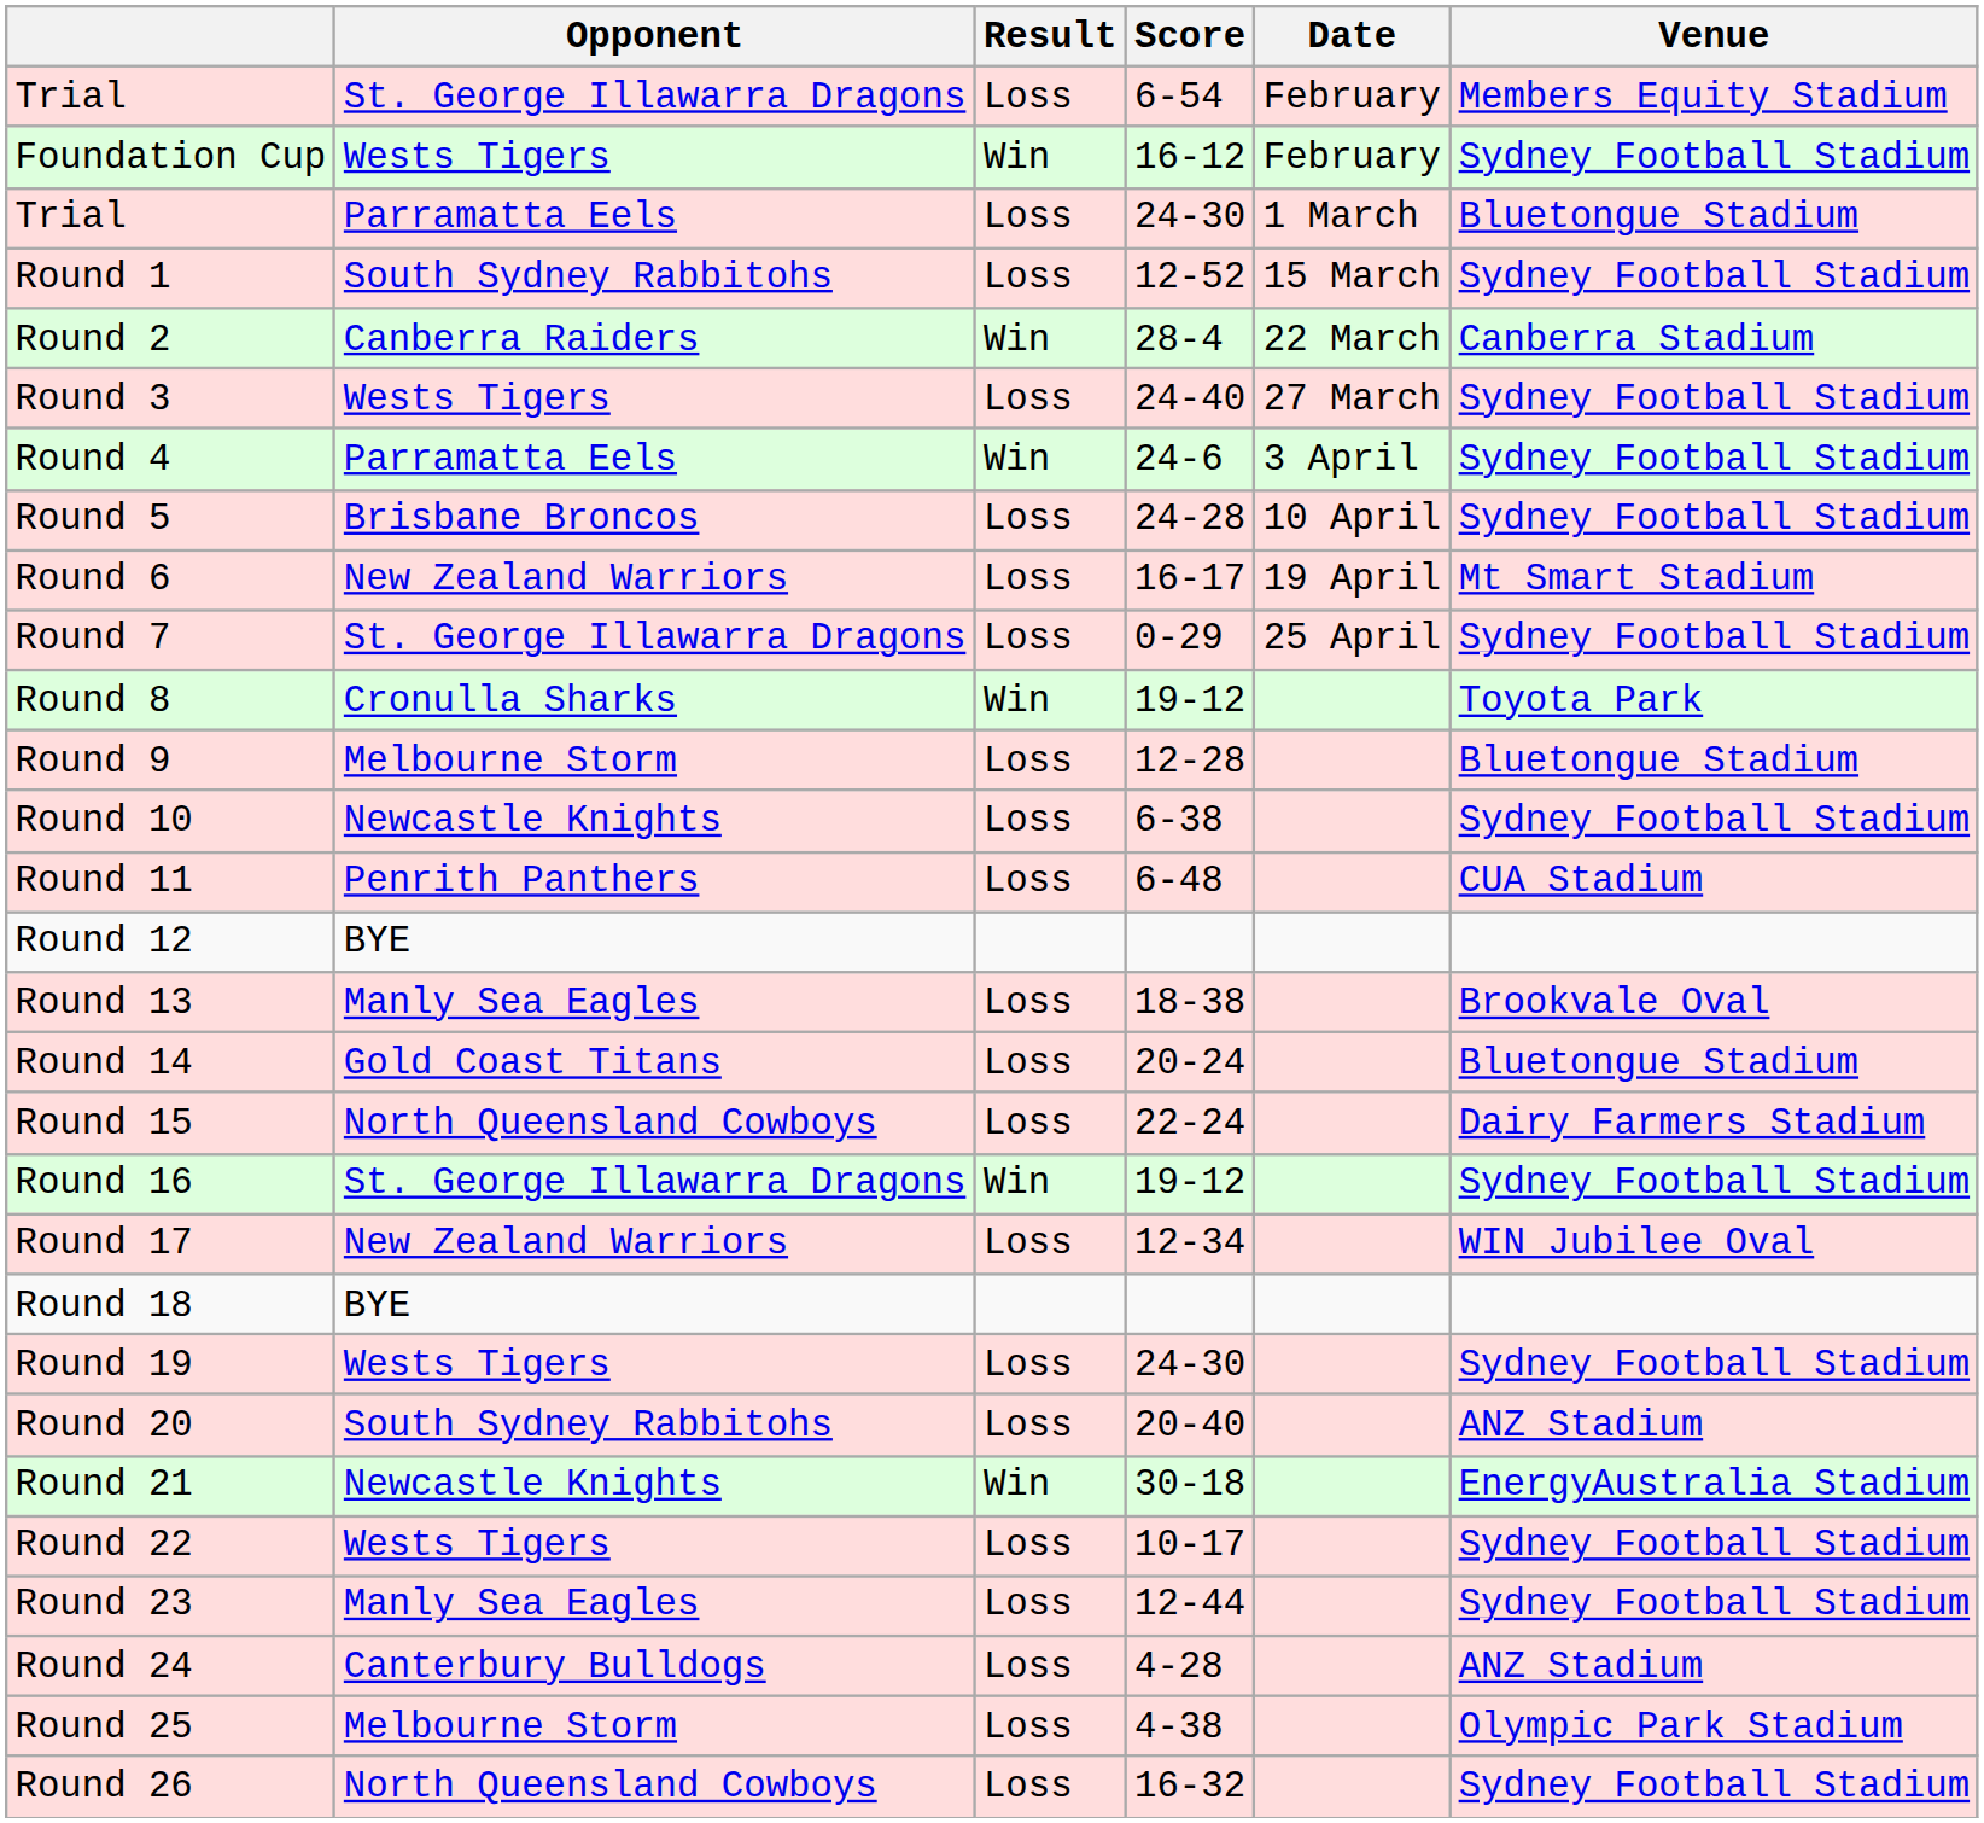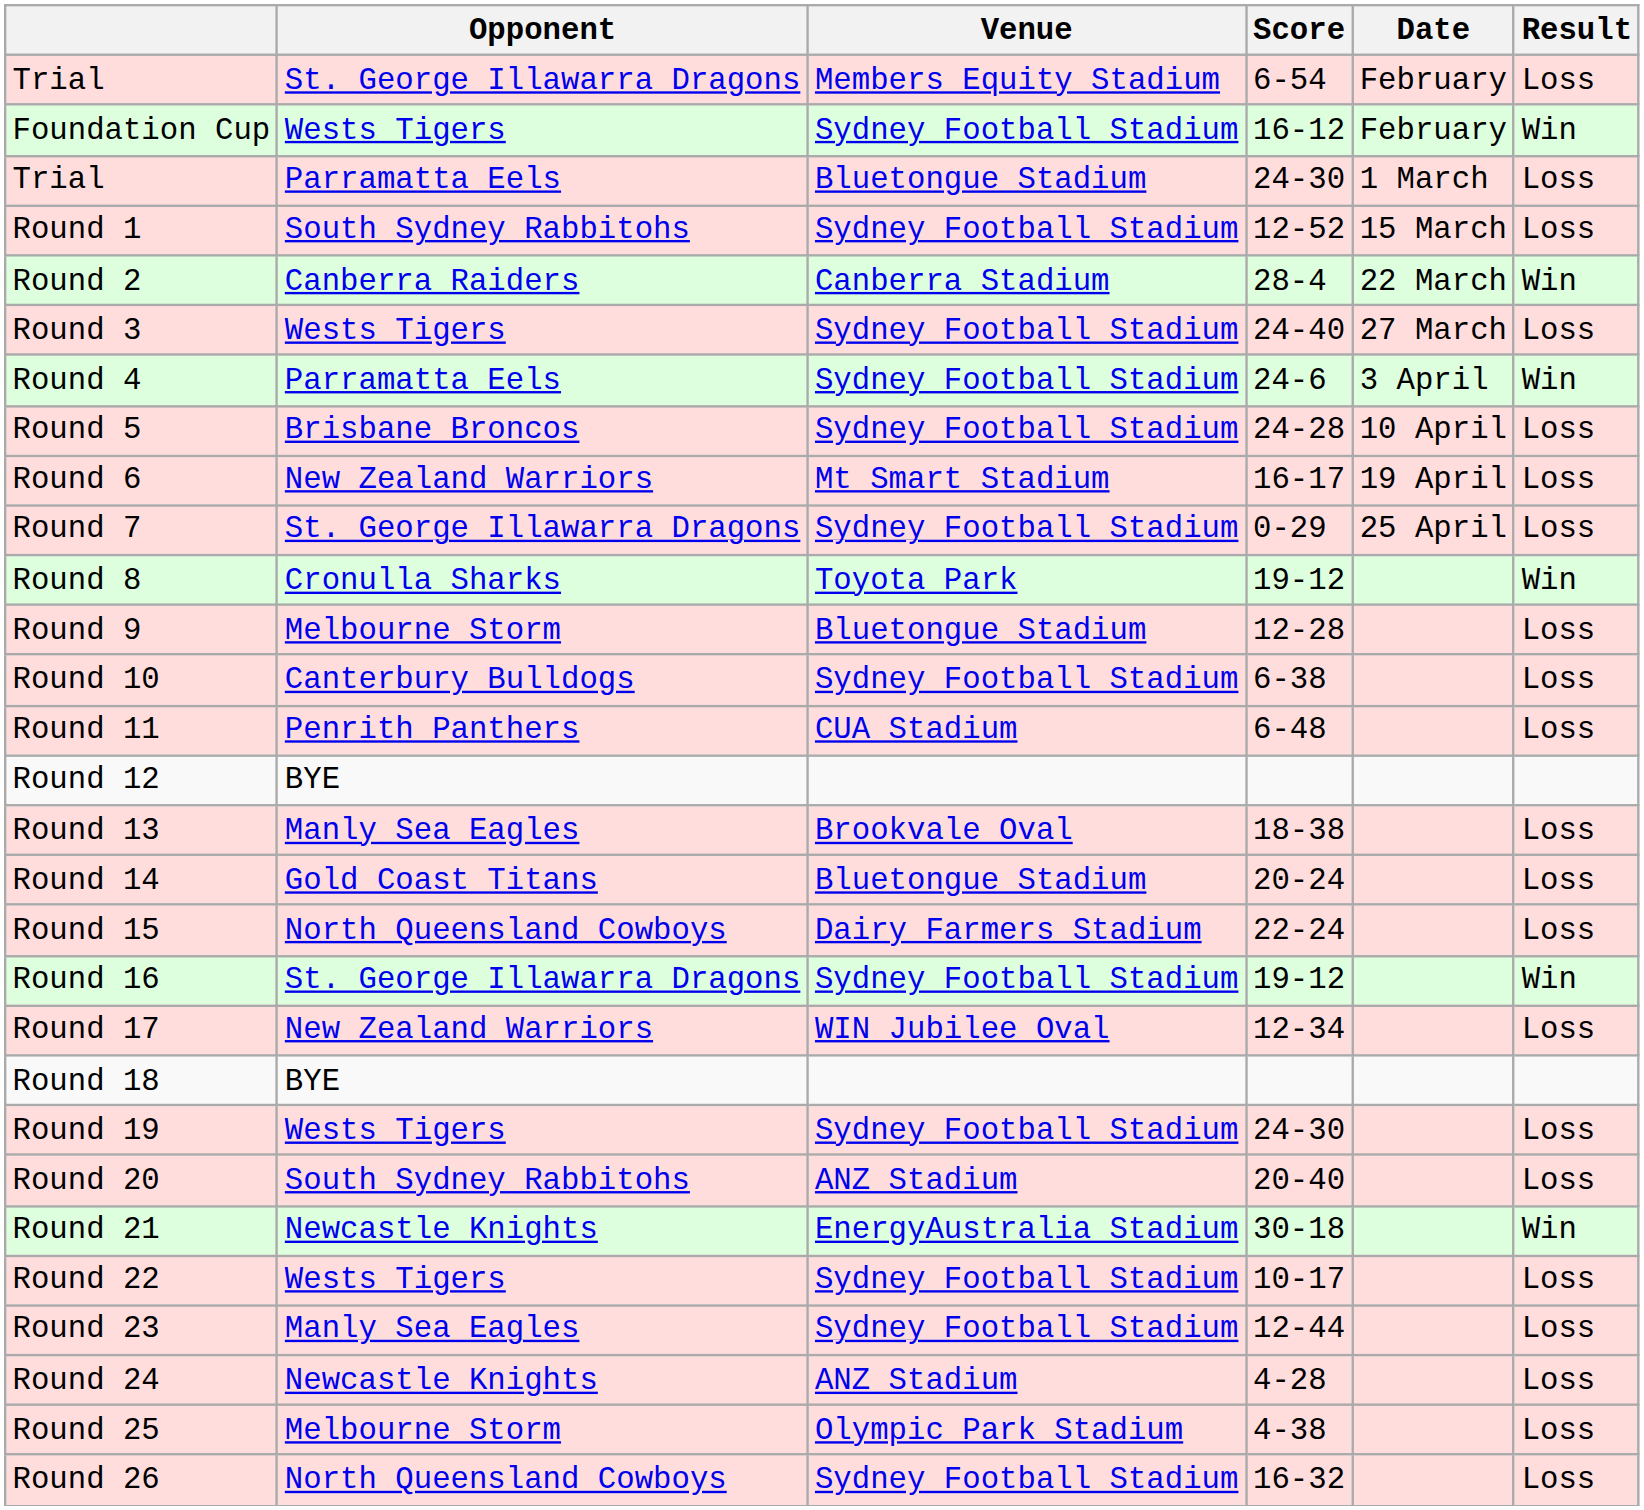columns swapped: Result <-> Venue
Round 10 | Opponent: Newcastle Knights -> Canterbury Bulldogs
Round 24 | Opponent: Canterbury Bulldogs -> Newcastle Knights
